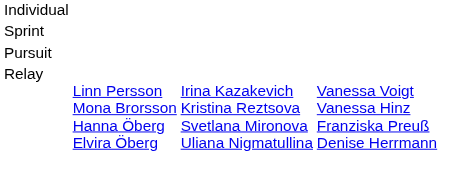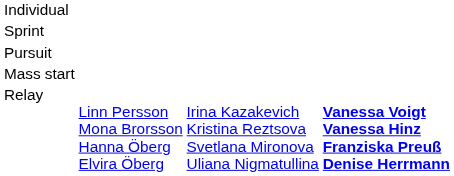+ row: Mass start
Relay | column 4: normal -> bold
